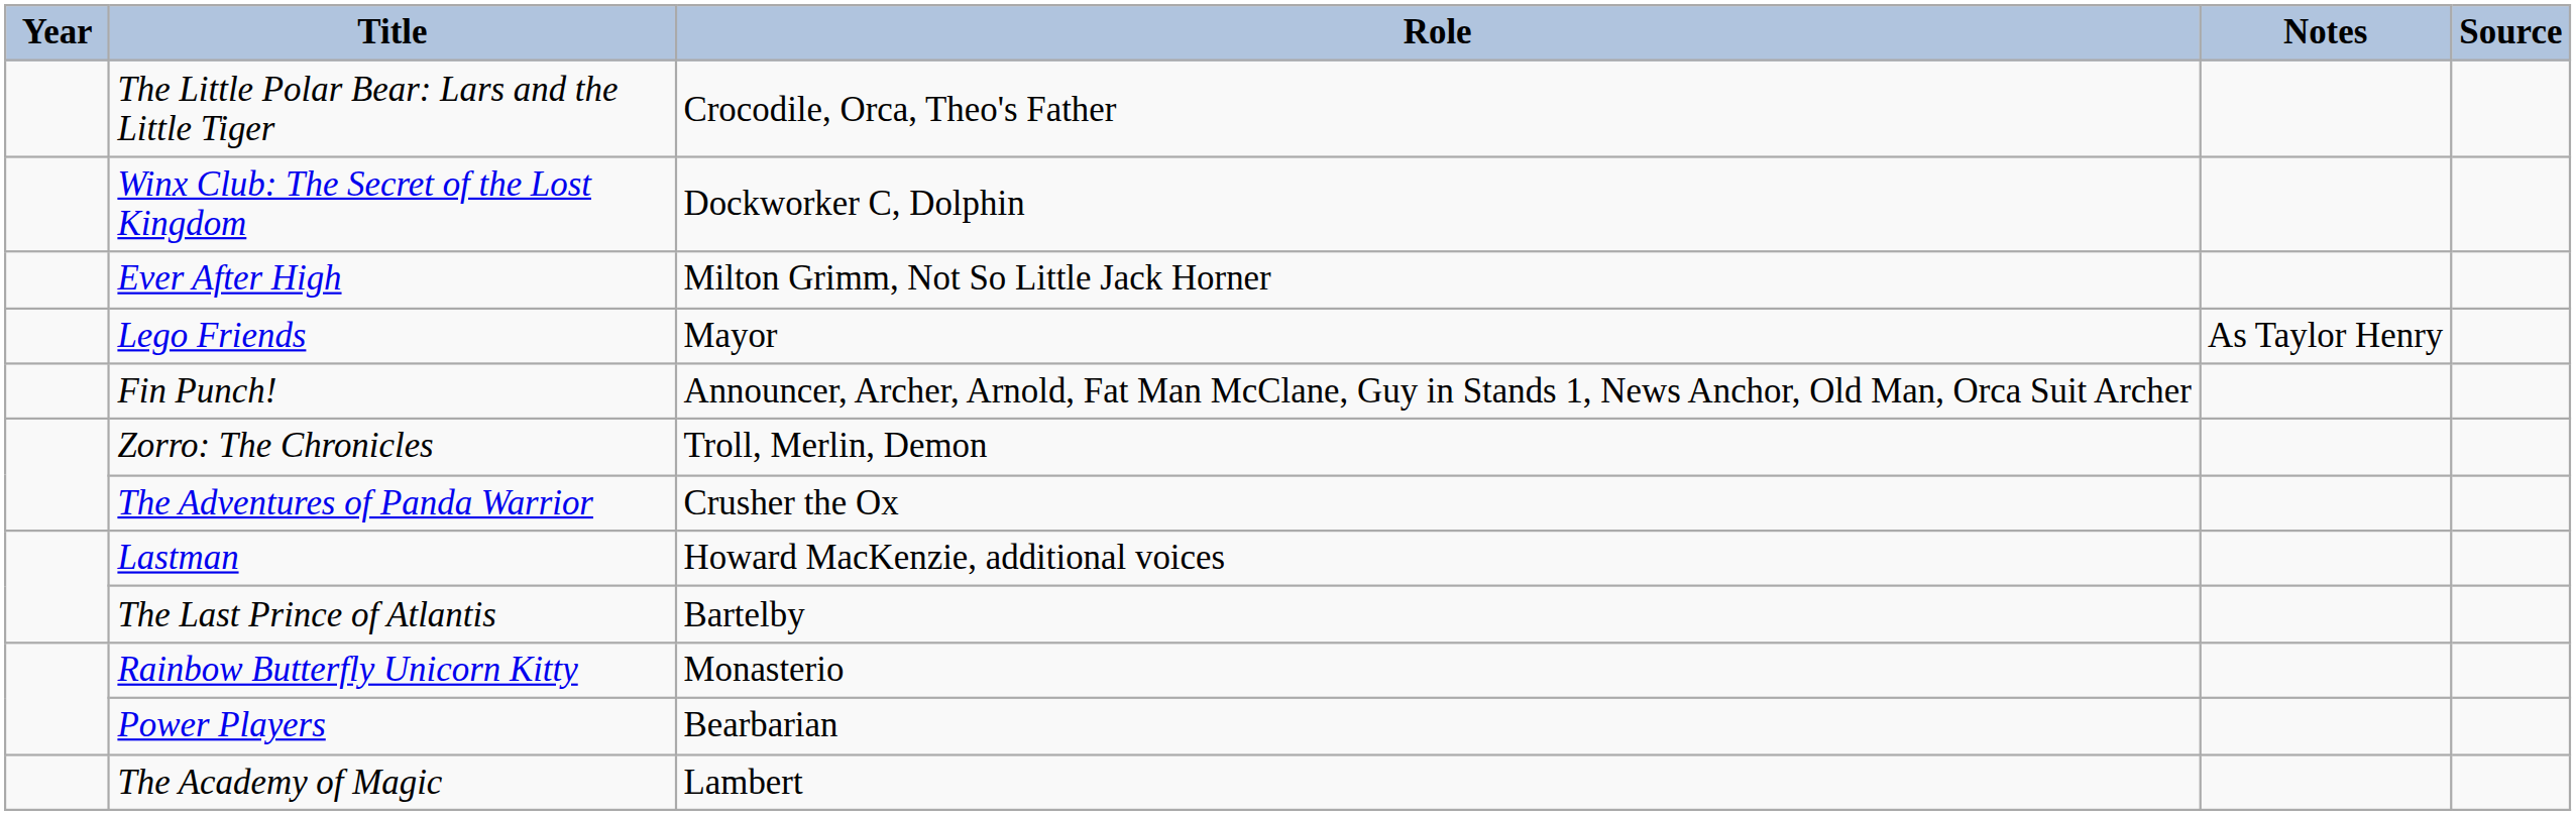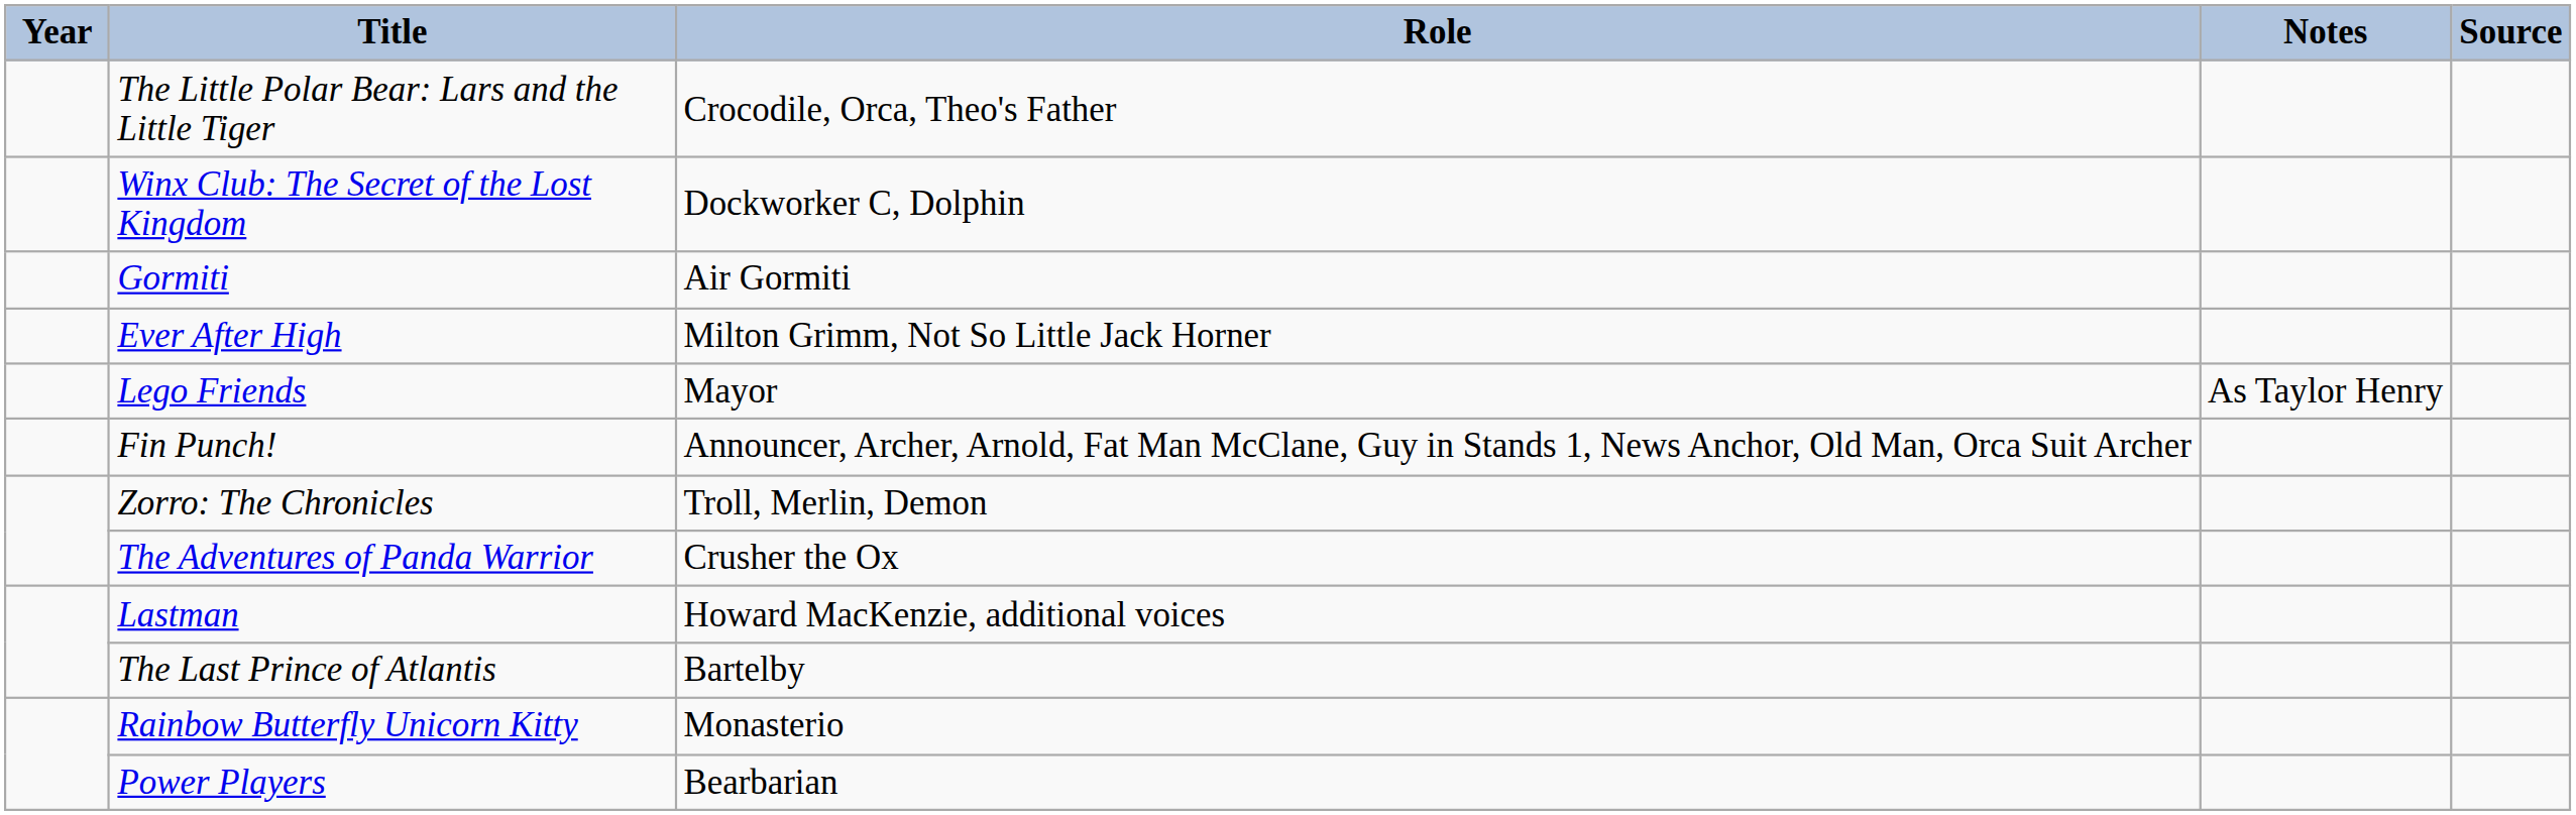+ row: Gormiti | Air Gormiti
- row: The Academy of Magic | Lambert
